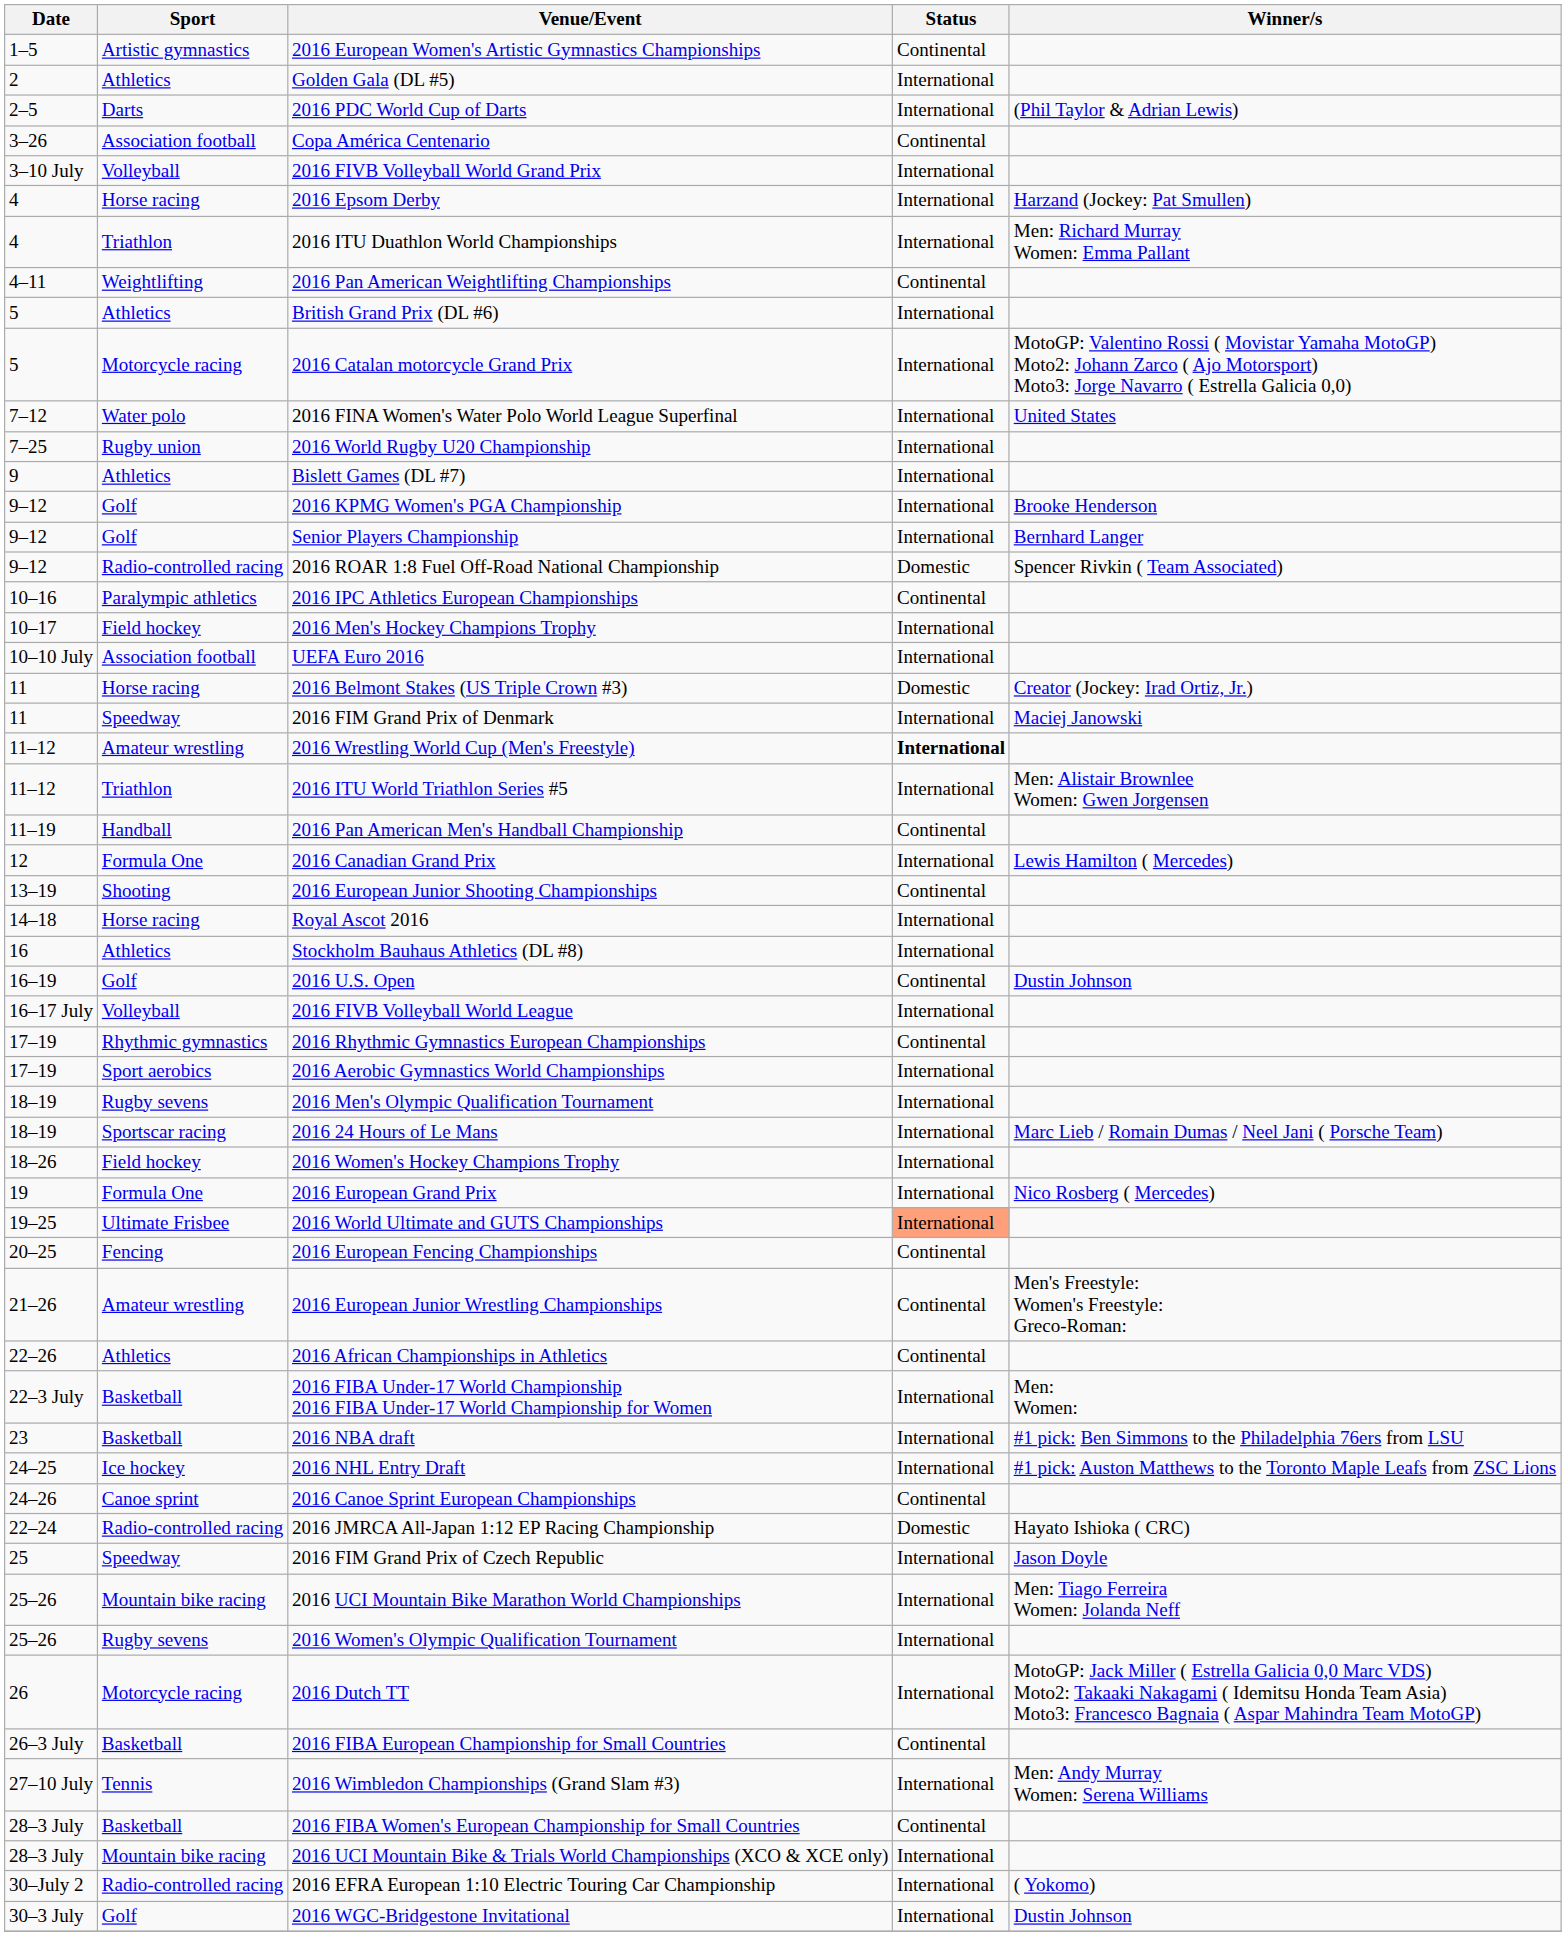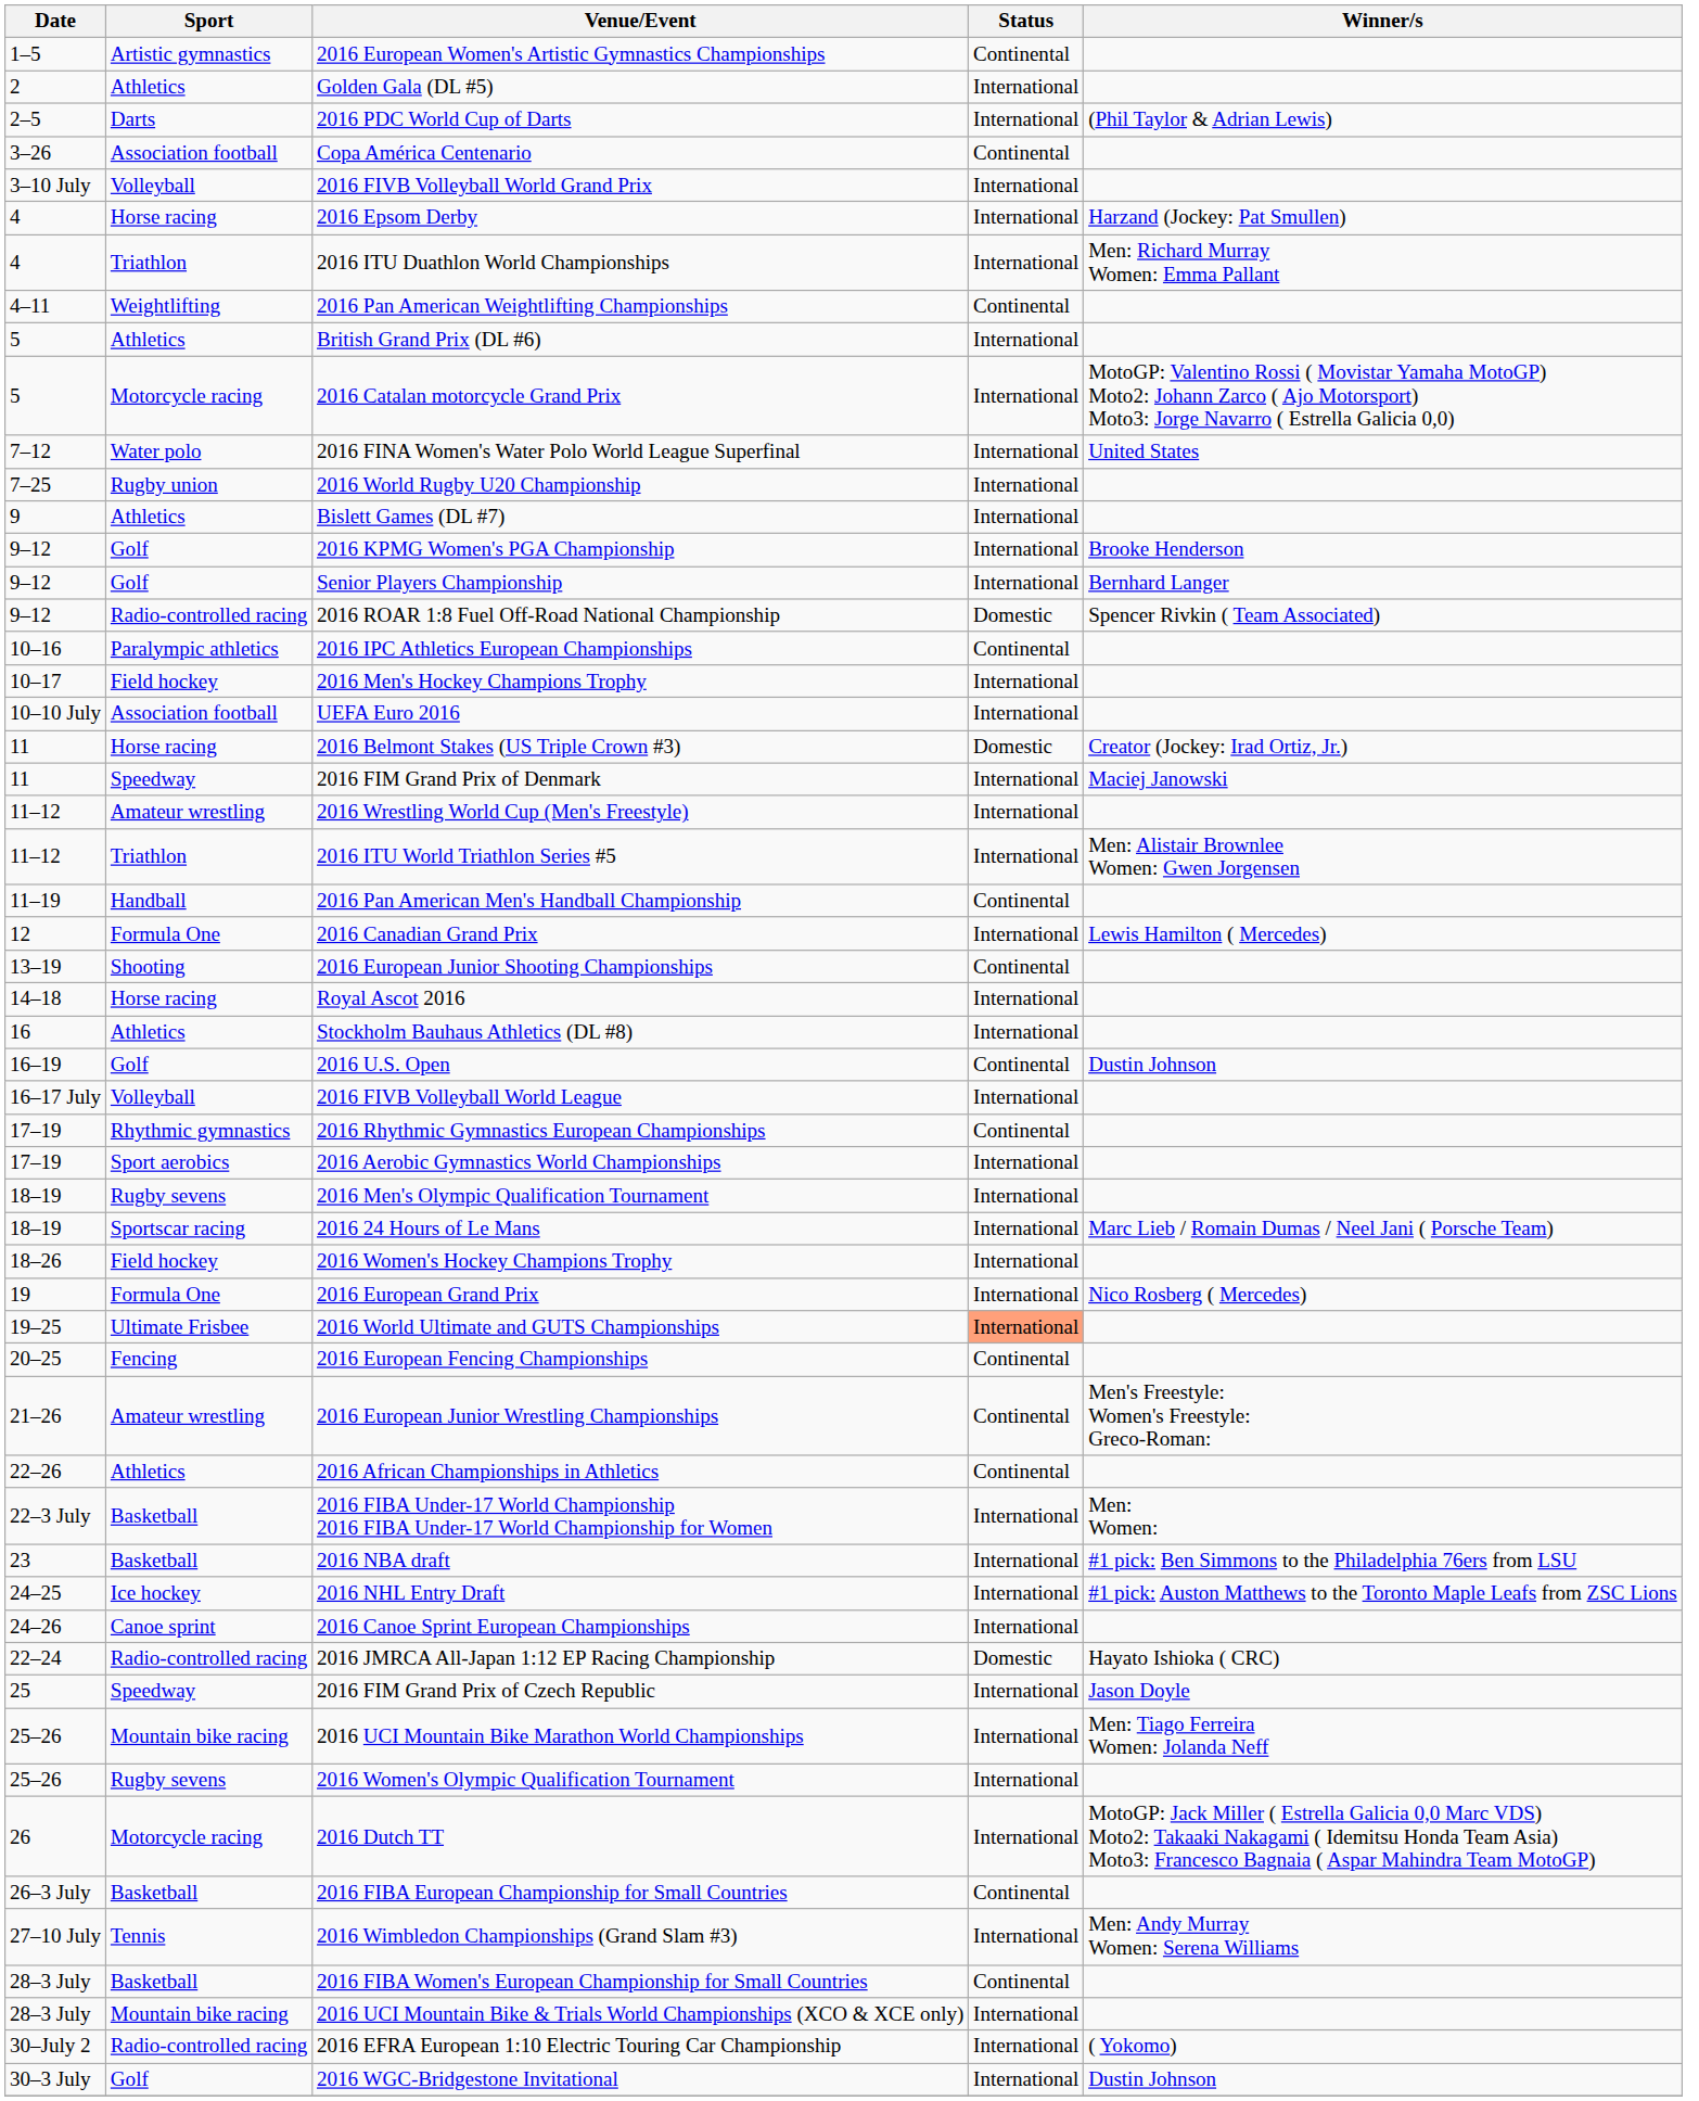2016 Wrestling World Cup (Men's Freestyle) | Status: bold -> normal
2016 Canoe Sprint European Championships | Status: Continental -> International
